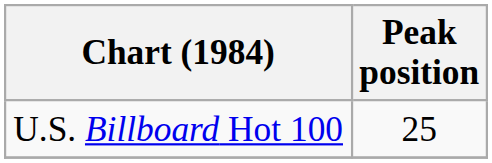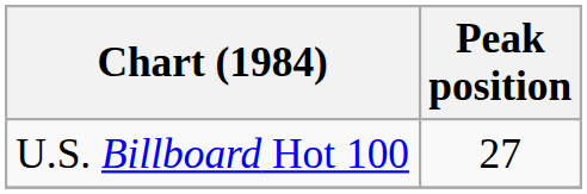U.S. Billboard Hot 100 | Peak position: 25 -> 27
